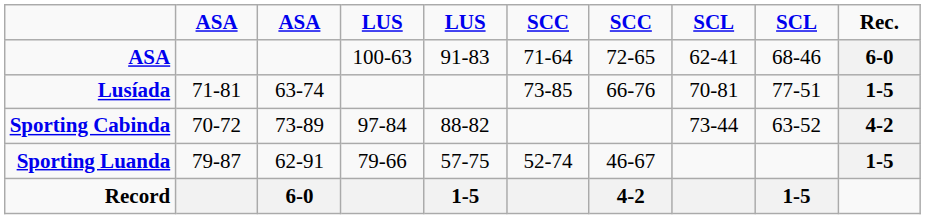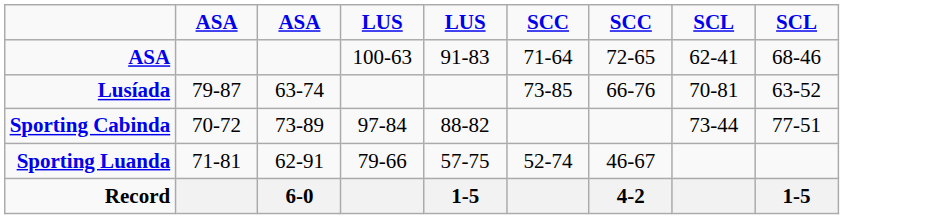- column: Rec. | 6-0 | 1-5 | 4-2 | 1-5
Lusíada | column 2: 71-81 -> 79-87
Lusíada | column 9: 77-51 -> 63-52
Sporting Cabinda | column 9: 63-52 -> 77-51
Sporting Luanda | column 2: 79-87 -> 71-81
